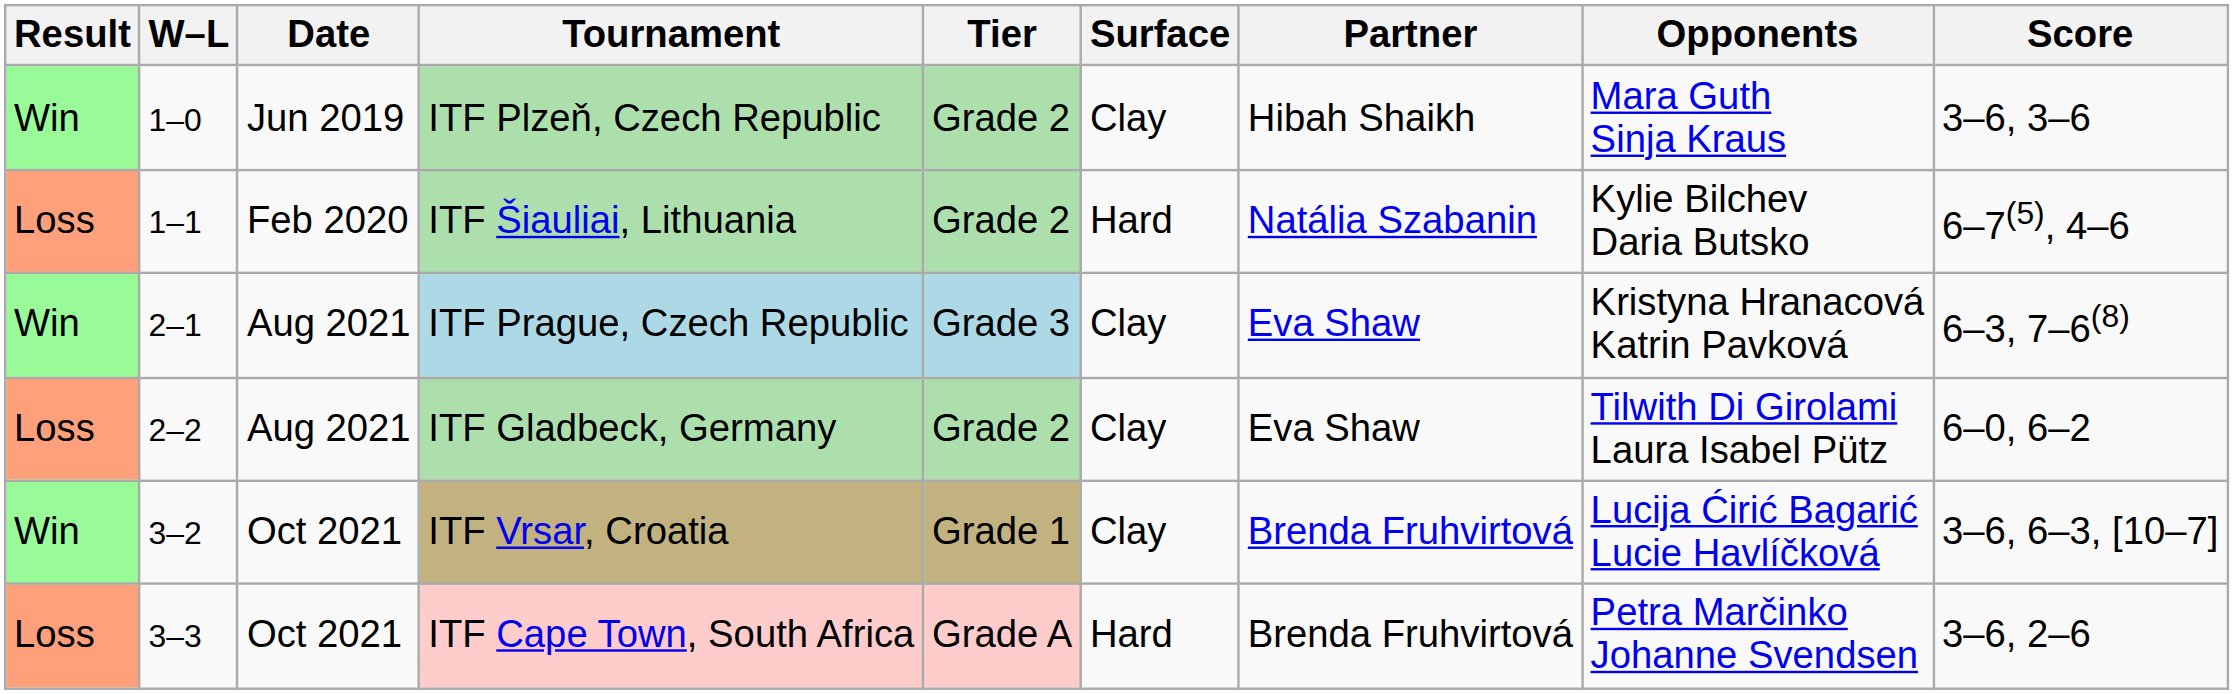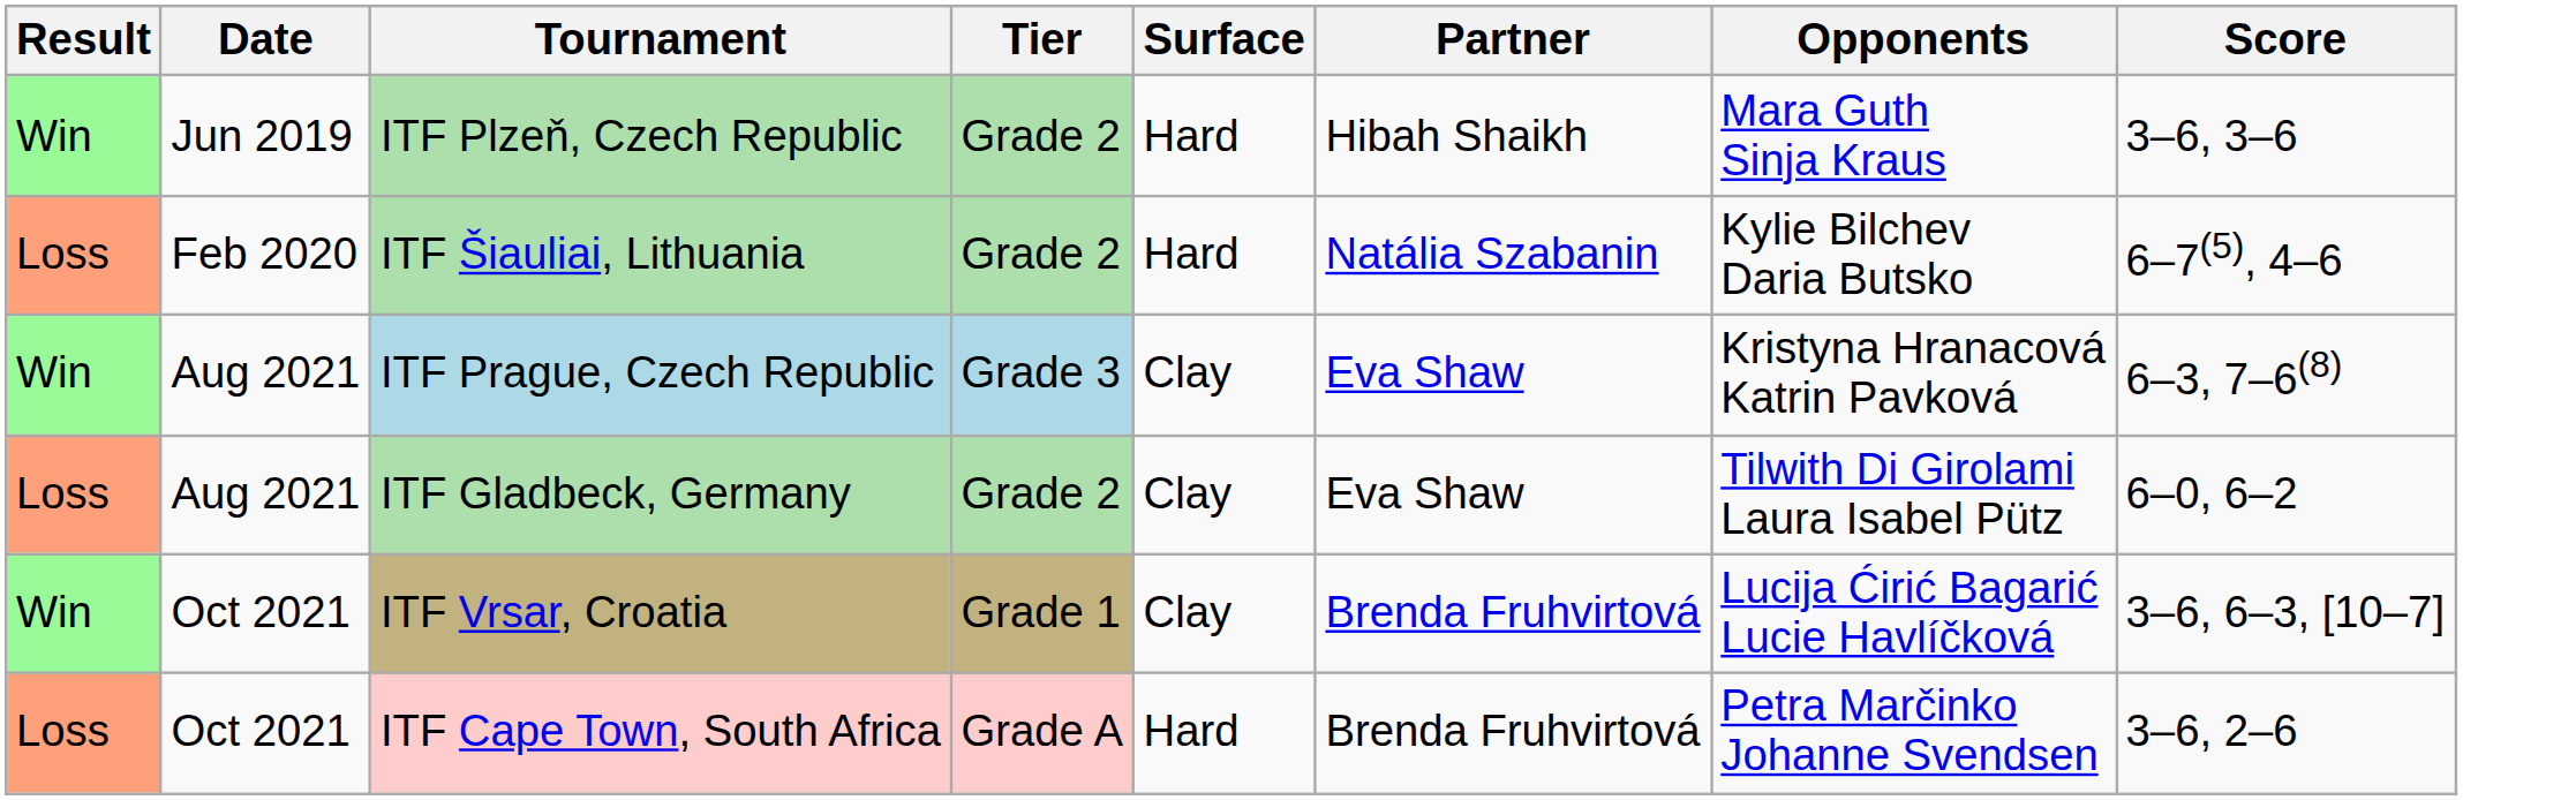- column: W–L | 1–0 | 1–1 | 2–1 | 2–2 | 3–2 | 3–3
ITF Plzeň, Czech Republic | Surface: Clay -> Hard
